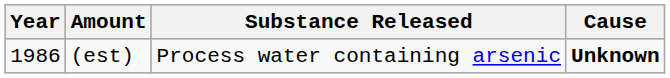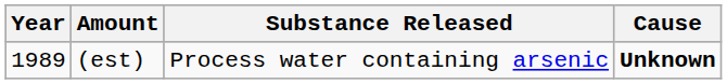(est) | Year: 1986 -> 1989
